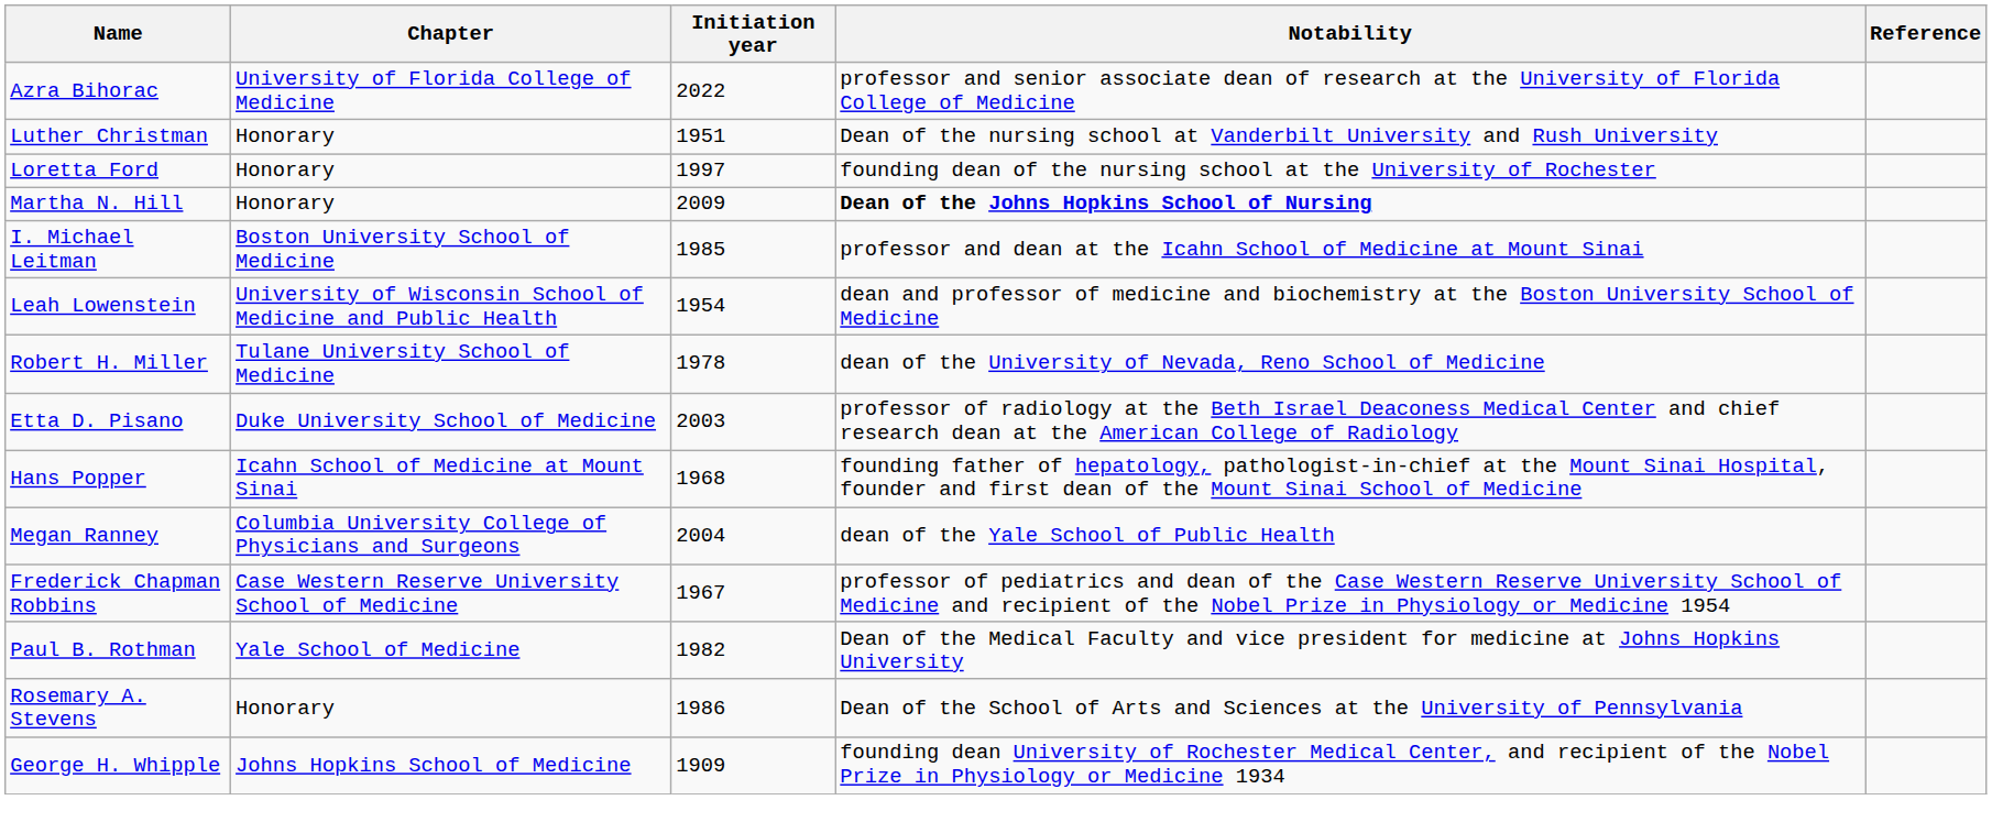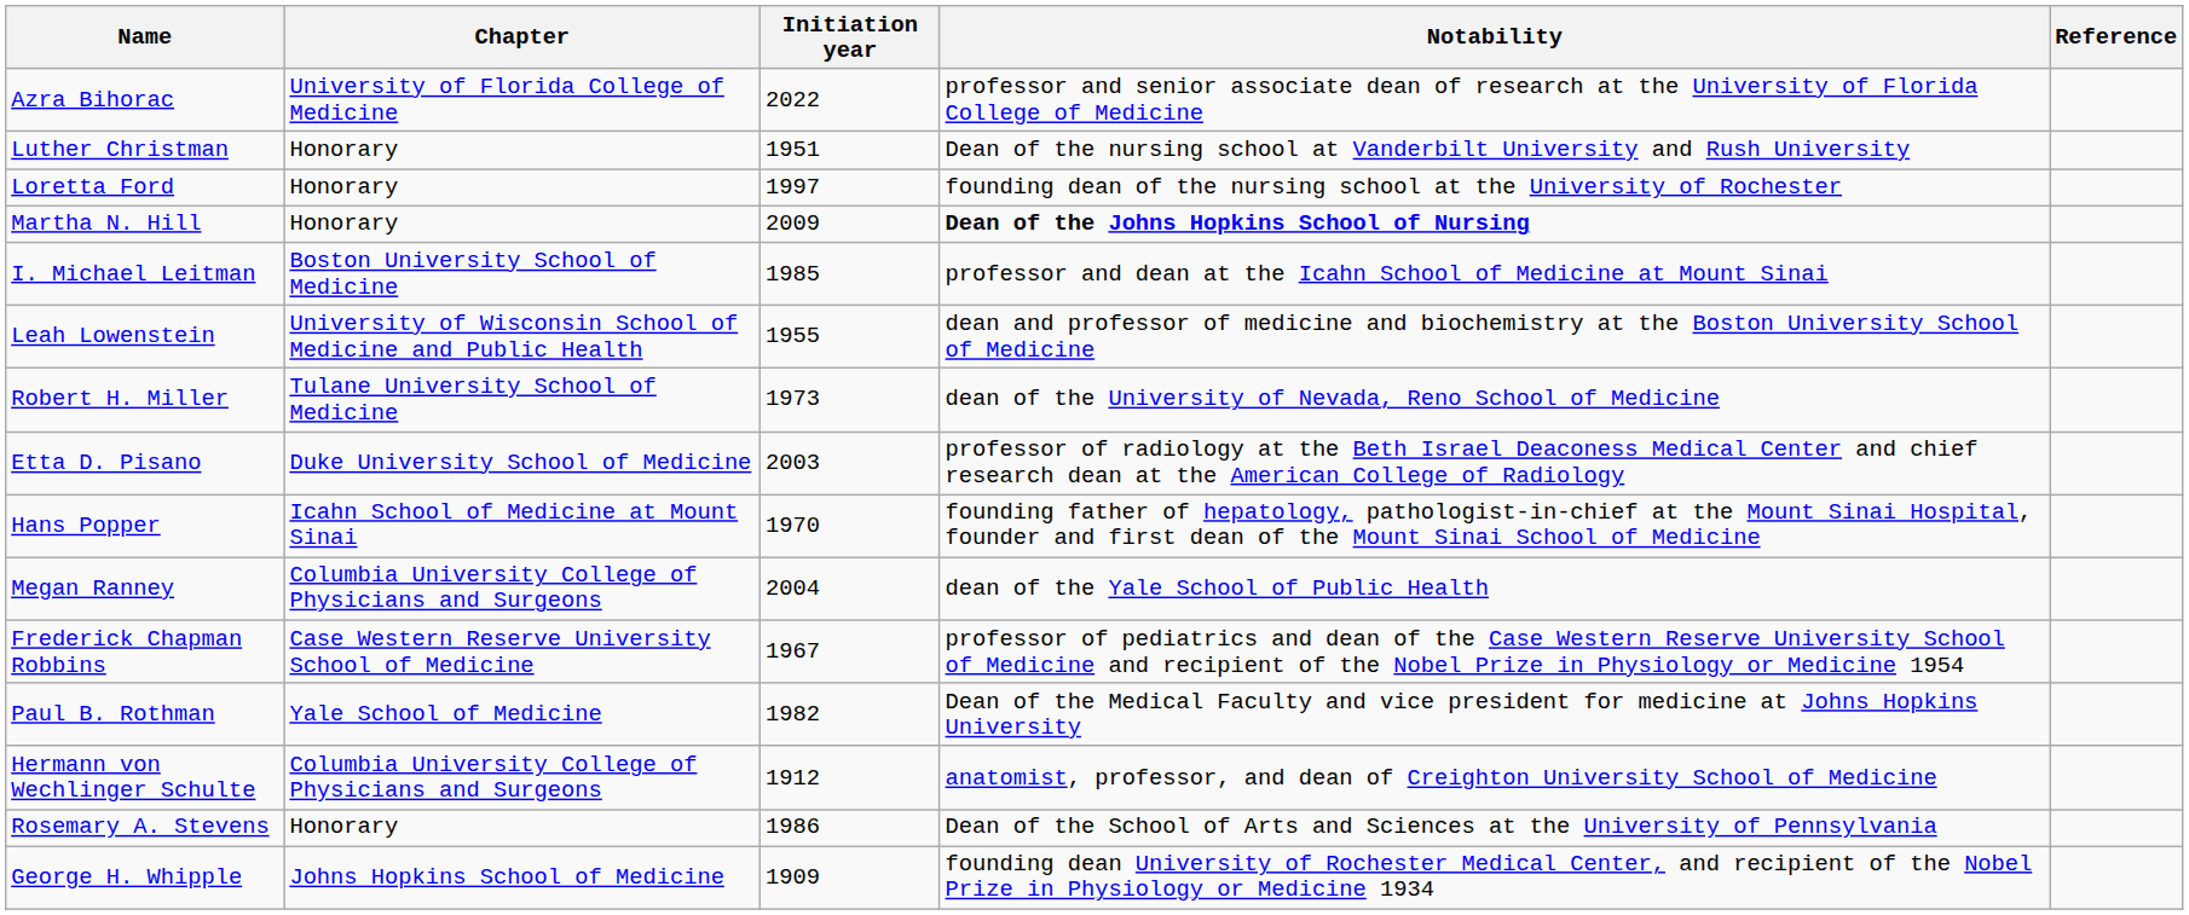Leah Lowenstein | Initiation year: 1954 -> 1955
Robert H. Miller | Initiation year: 1978 -> 1973
Hans Popper | Initiation year: 1968 -> 1970
+ row: Hermann von Wechlinger Schulte | Columbia University College of Physicians and Surgeons | 1912 | anatomist, professor, and dean of Creighton University School of Medicine
